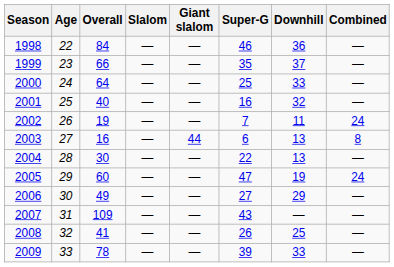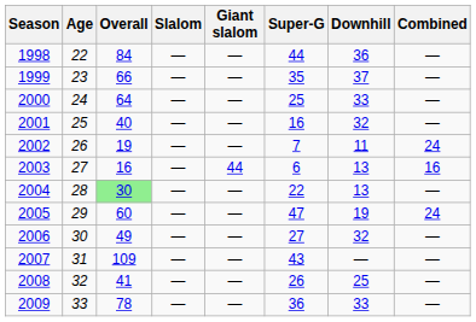1998 | Super-G: 46 -> 44
2003 | Combined: 8 -> 16
2004 | Overall: no background -> lightgreen background
2006 | Downhill: 29 -> 32
2009 | Super-G: 39 -> 36
